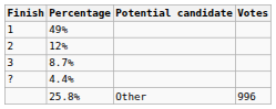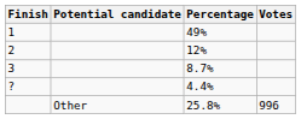columns swapped: Potential candidate <-> Percentage
